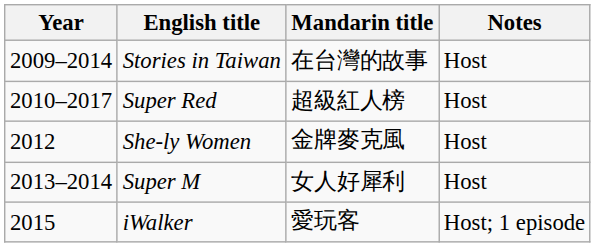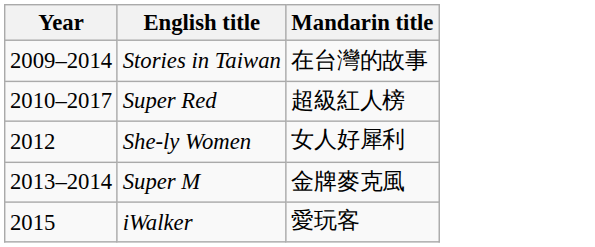- column: Notes | Host | Host | Host | Host | Host; 1 episode
She-ly Women | Mandarin title: 金牌麥克風 -> 女人好犀利
Super M | Mandarin title: 女人好犀利 -> 金牌麥克風
